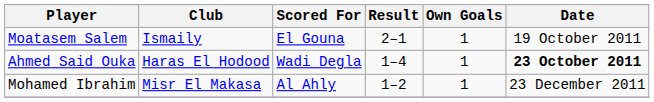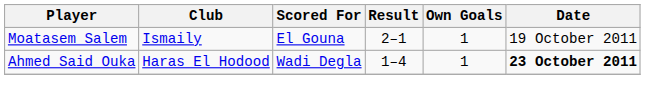- row: Mohamed Ibrahim | Misr El Makasa | Al Ahly | 1–2 | 1 | 23 December 2011
